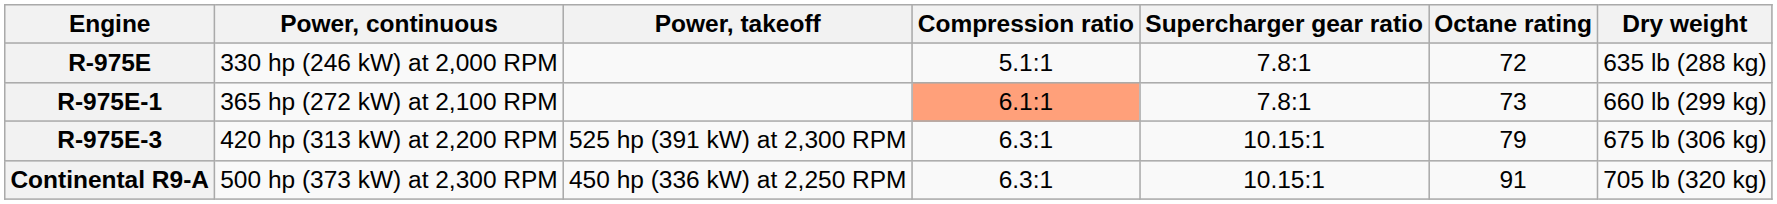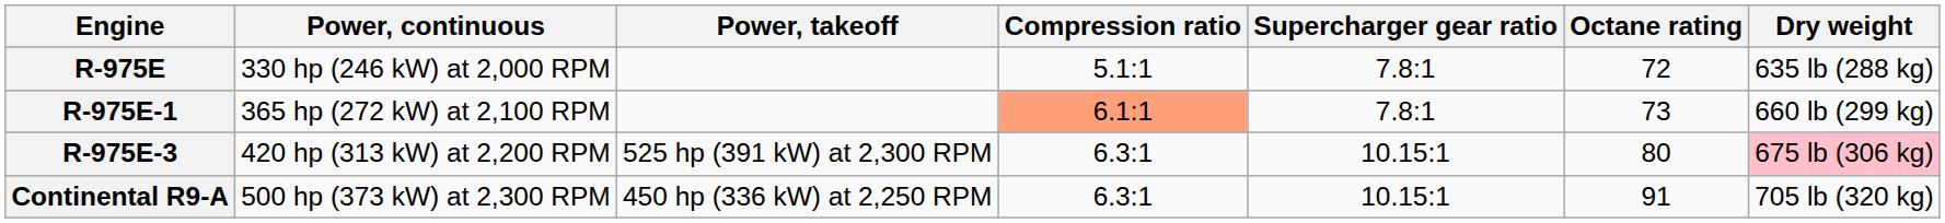R-975E-3 | Octane rating: 79 -> 80
R-975E-3 | Dry weight: no background -> pink background
